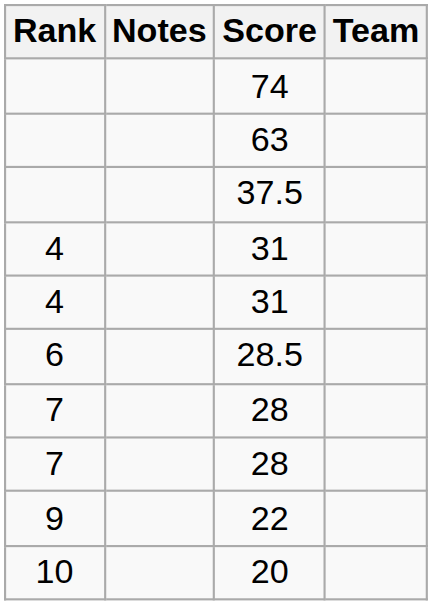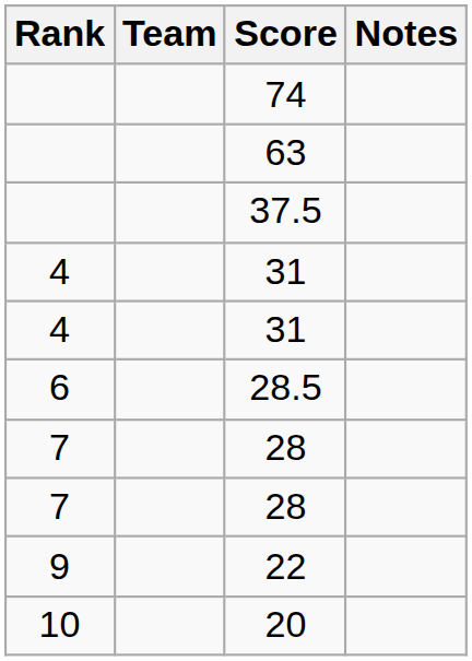columns swapped: Team <-> Notes
